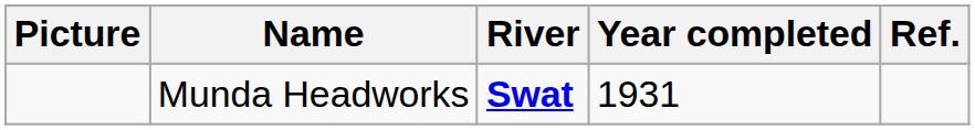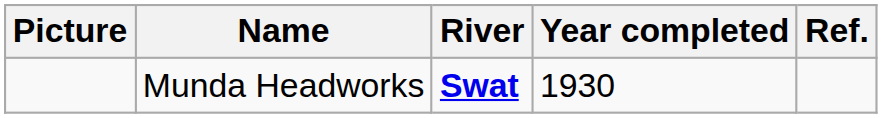Munda Headworks | Year completed: 1931 -> 1930
